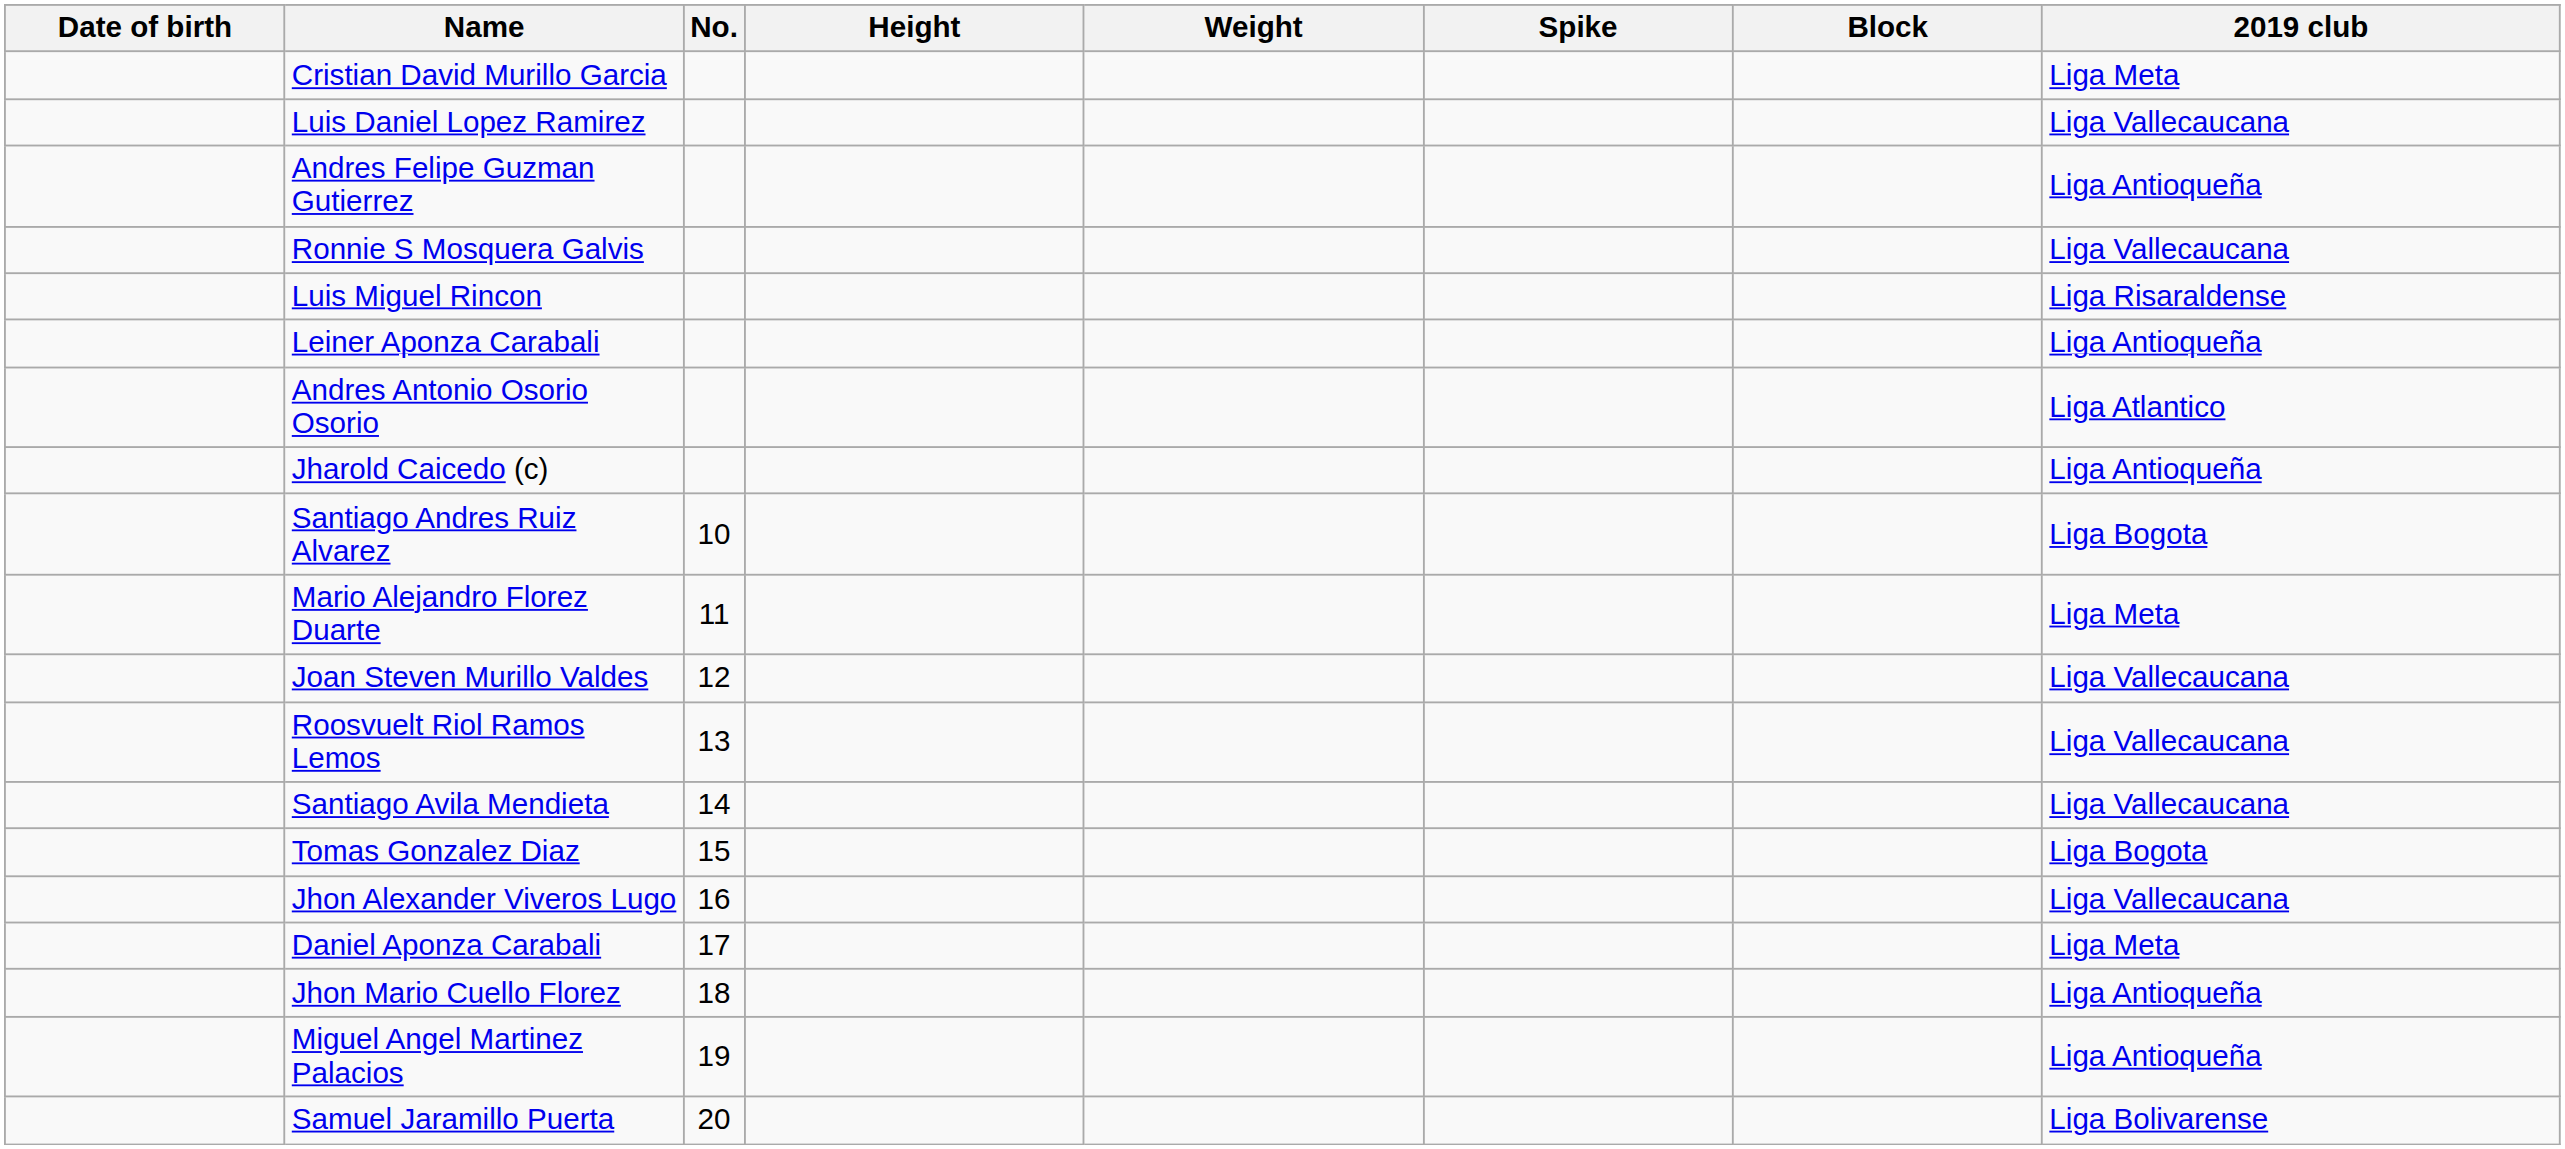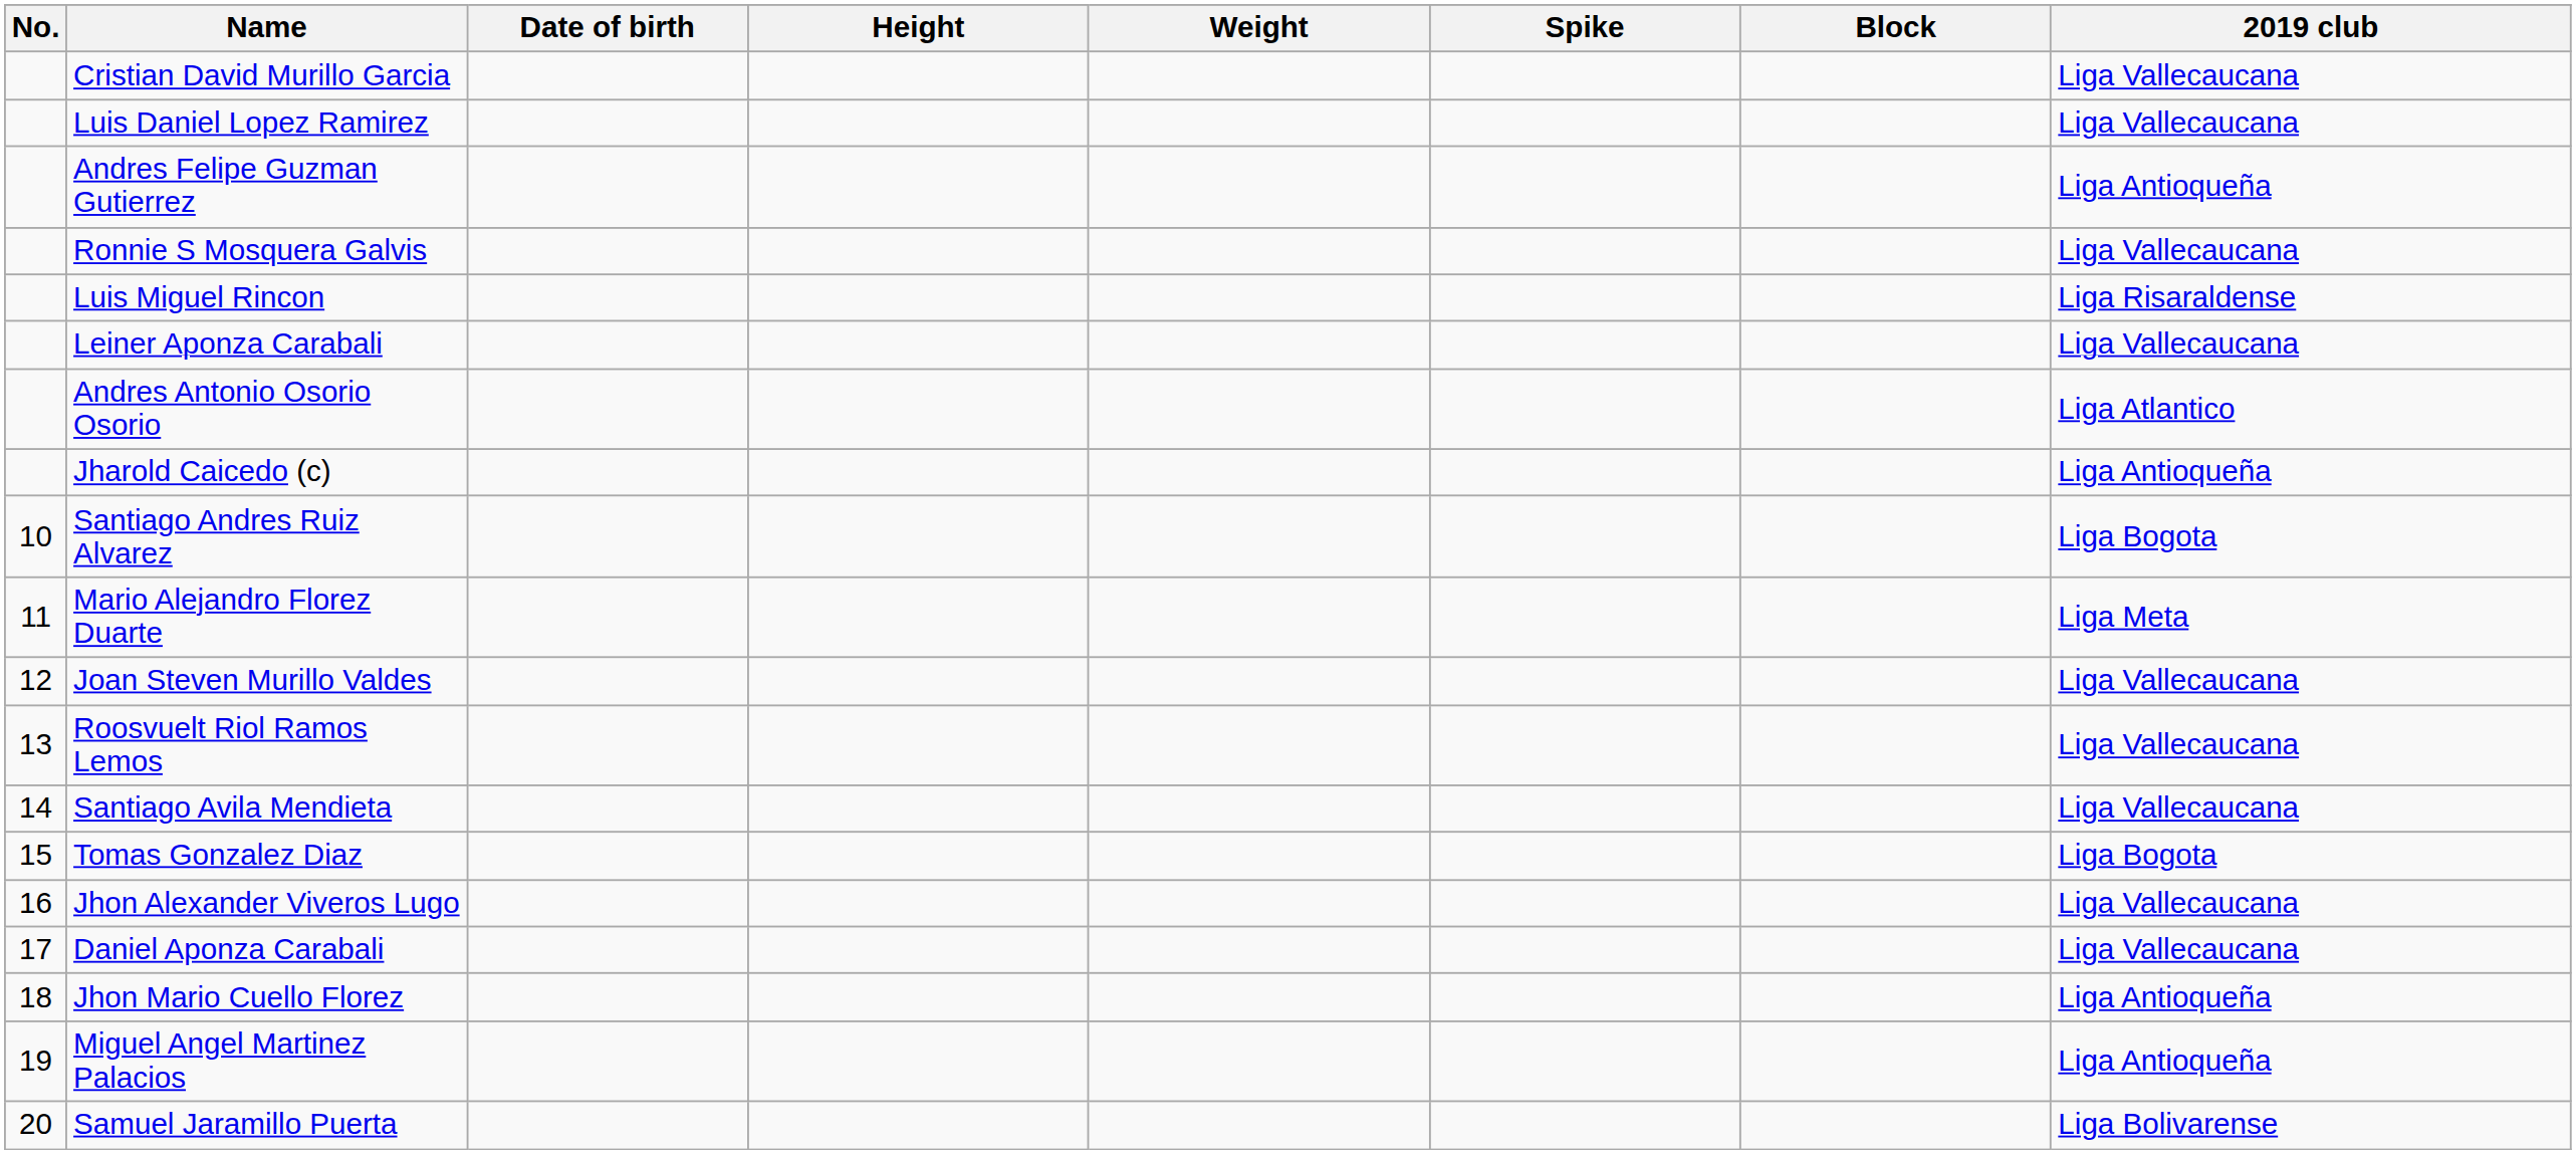columns swapped: No. <-> Date of birth
Cristian David Murillo Garcia | 2019 club: Liga Meta -> Liga Vallecaucana
Leiner Aponza Carabali | 2019 club: Liga Antioqueña -> Liga Vallecaucana
Daniel Aponza Carabali | 2019 club: Liga Meta -> Liga Vallecaucana
